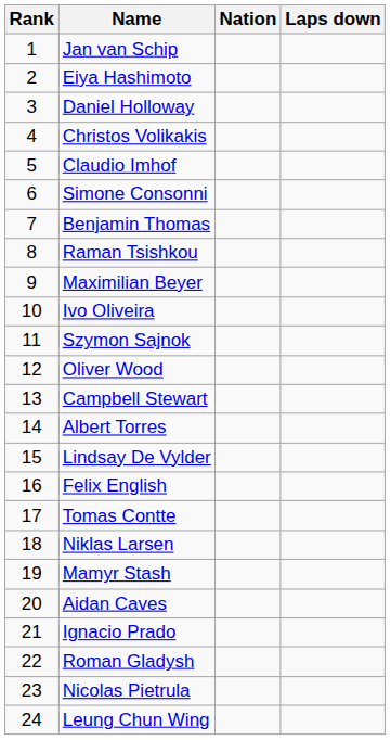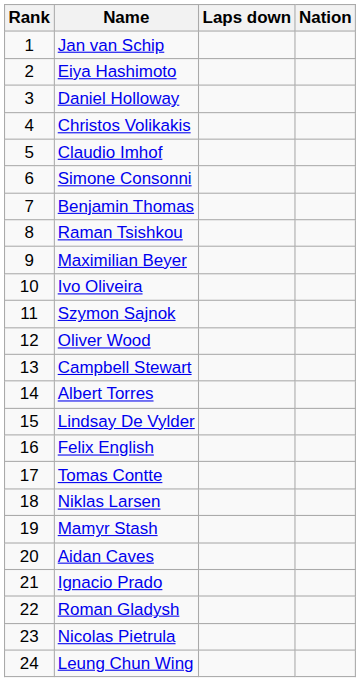columns swapped: Nation <-> Laps down
